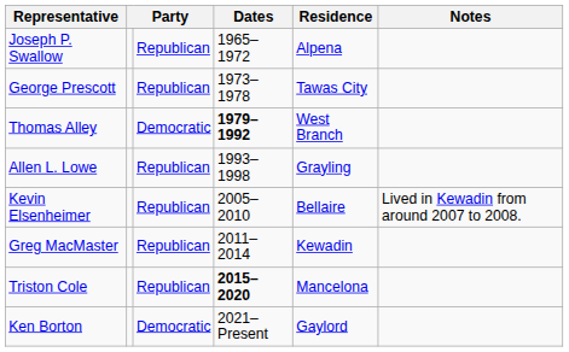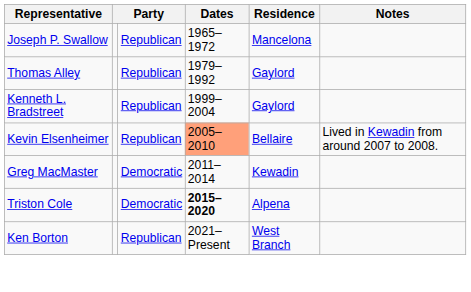Joseph P. Swallow | Residence: Alpena -> Mancelona
- row: George Prescott | Republican | 1973–1978 | Tawas City
Thomas Alley | column 3: Democratic -> Republican
Thomas Alley | Dates: bold -> normal
Thomas Alley | Residence: West Branch -> Gaylord
- row: Allen L. Lowe | Republican | 1993–1998 | Grayling
+ row: Kenneth L. Bradstreet | Republican | 1999–2004 | Gaylord
Kevin Elsenheimer | Dates: no background -> lightsalmon background
Greg MacMaster | column 3: Republican -> Democratic
Triston Cole | column 3: Republican -> Democratic
Triston Cole | Residence: Mancelona -> Alpena
Ken Borton | column 3: Democratic -> Republican
Ken Borton | Residence: Gaylord -> West Branch
